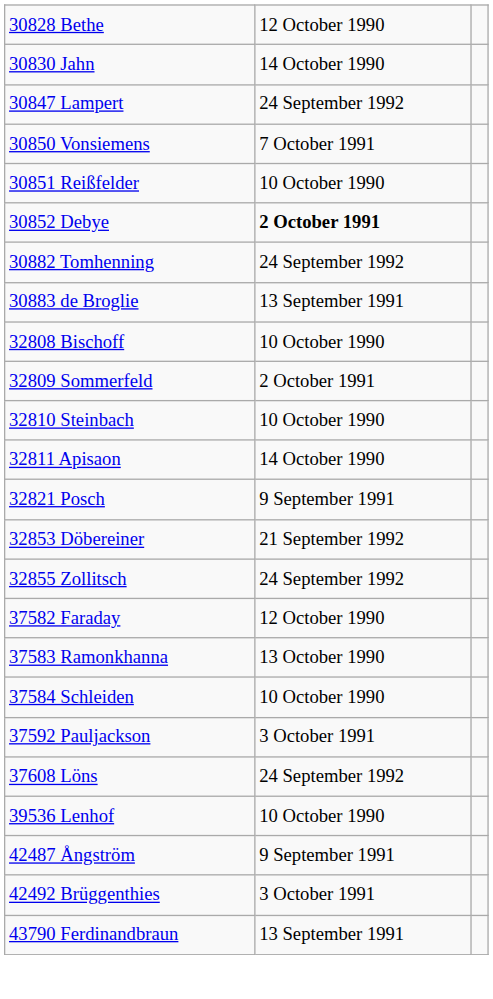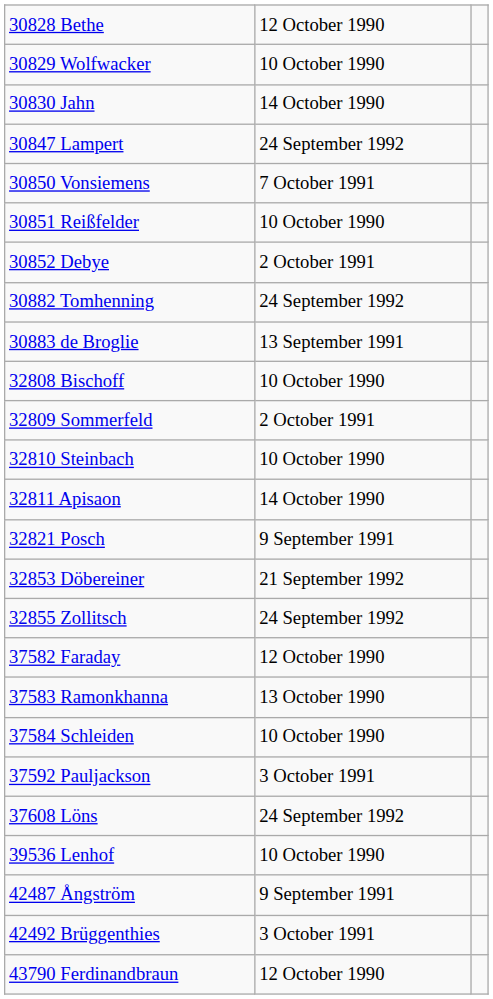+ row: 30829 Wolfwacker | 10 October 1990
30852 Debye | column 2: bold -> normal
43790 Ferdinandbraun | column 2: 13 September 1991 -> 12 October 1990
